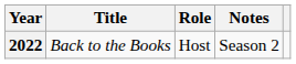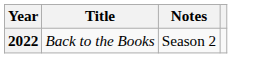- column: Role | Host
